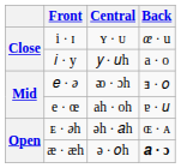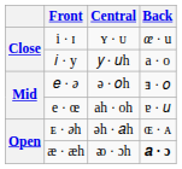𝑒 · ə | Central: ᴔ · ɔh -> ə · 𝑜h
æ · æh | Central: ə · 𝑜h -> ᴔ · ɔh
